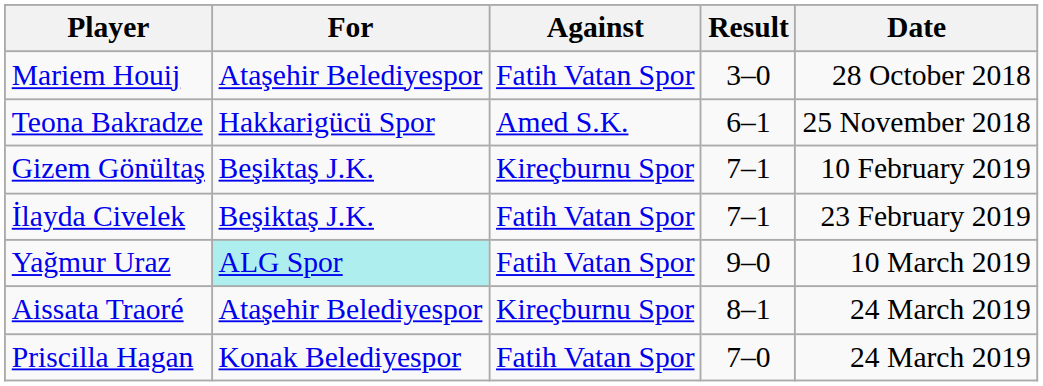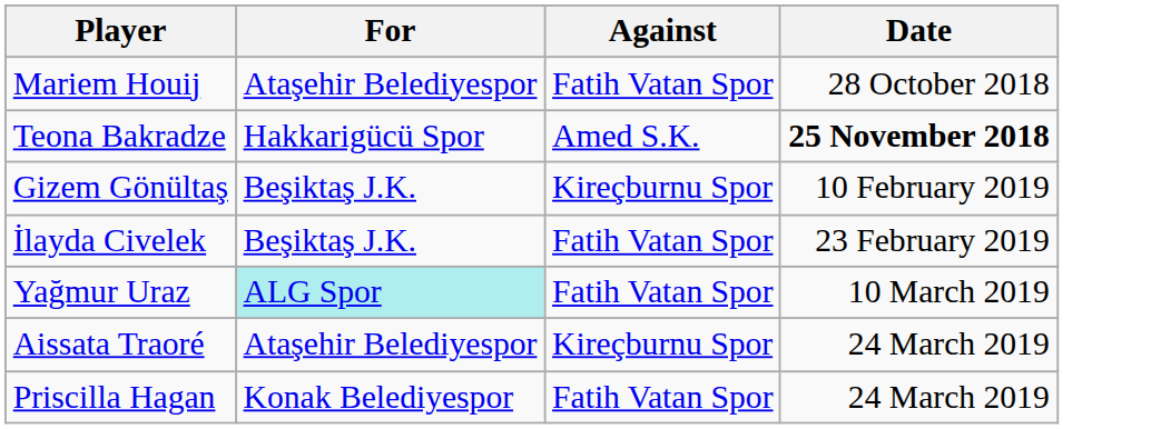- column: Result | 3–0 | 6–1 | 7–1 | 7–1 | 9–0 | 8–1 | 7–0
Teona Bakradze | Date: normal -> bold
